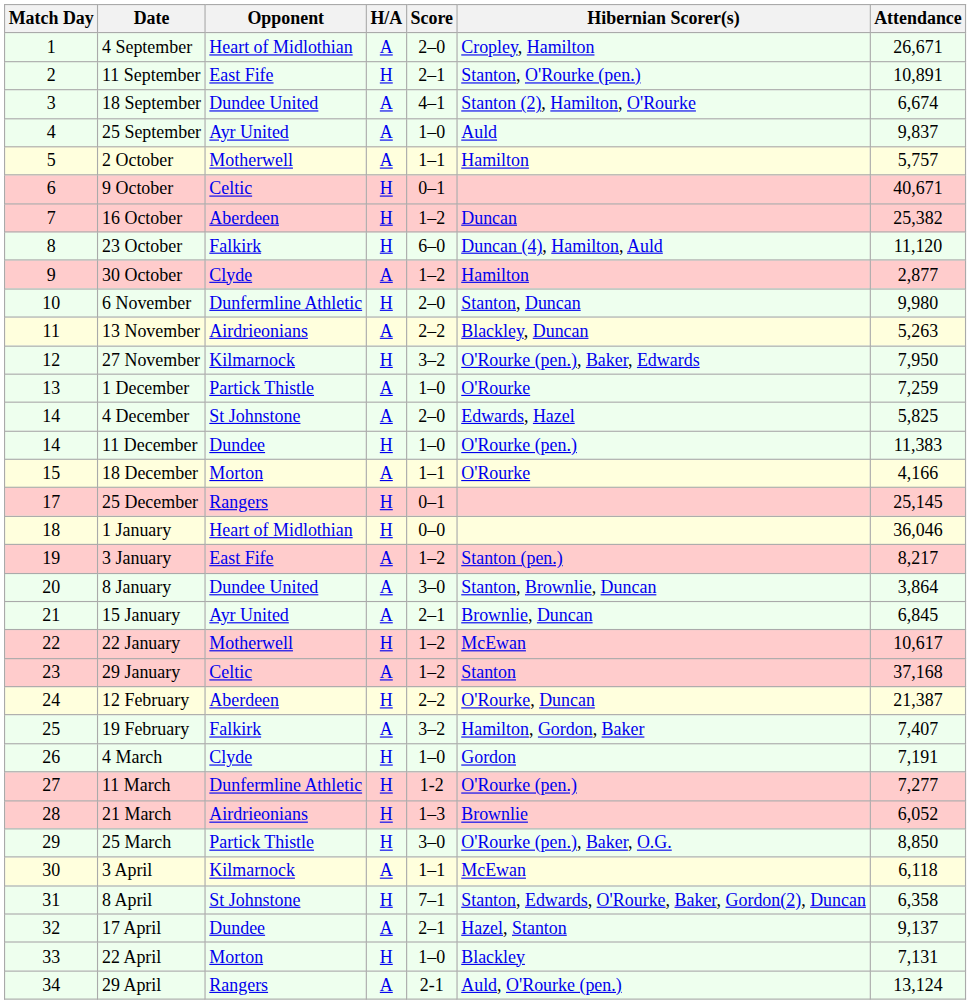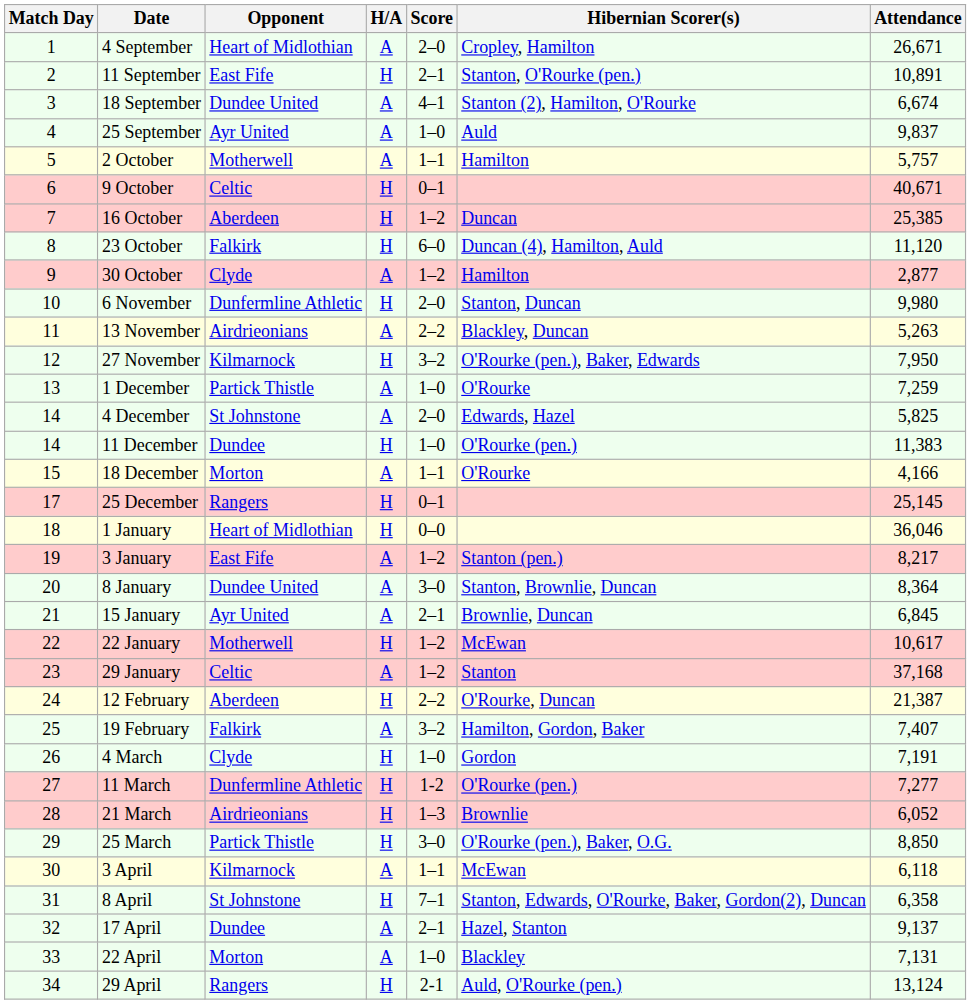16 October | Attendance: 25,382 -> 25,385
8 January | Attendance: 3,864 -> 8,364
22 April | H/A: H -> A
29 April | H/A: A -> H
